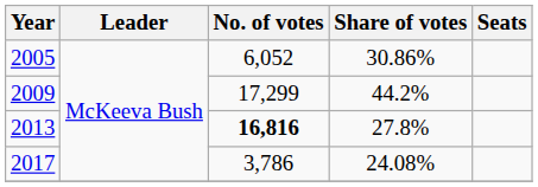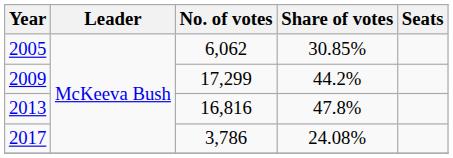2005 | No. of votes: 6,052 -> 6,062
2005 | Share of votes: 30.86% -> 30.85%
2013 | No. of votes: bold -> normal
2013 | Share of votes: 27.8% -> 47.8%
